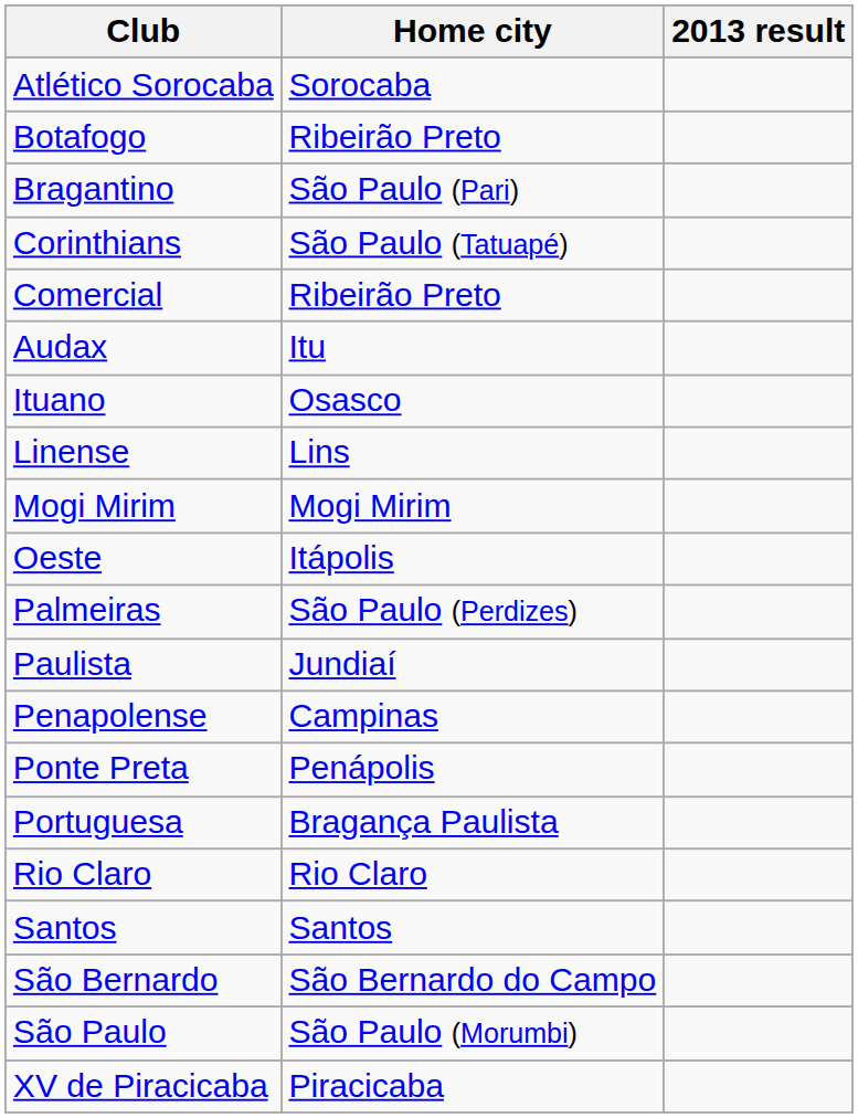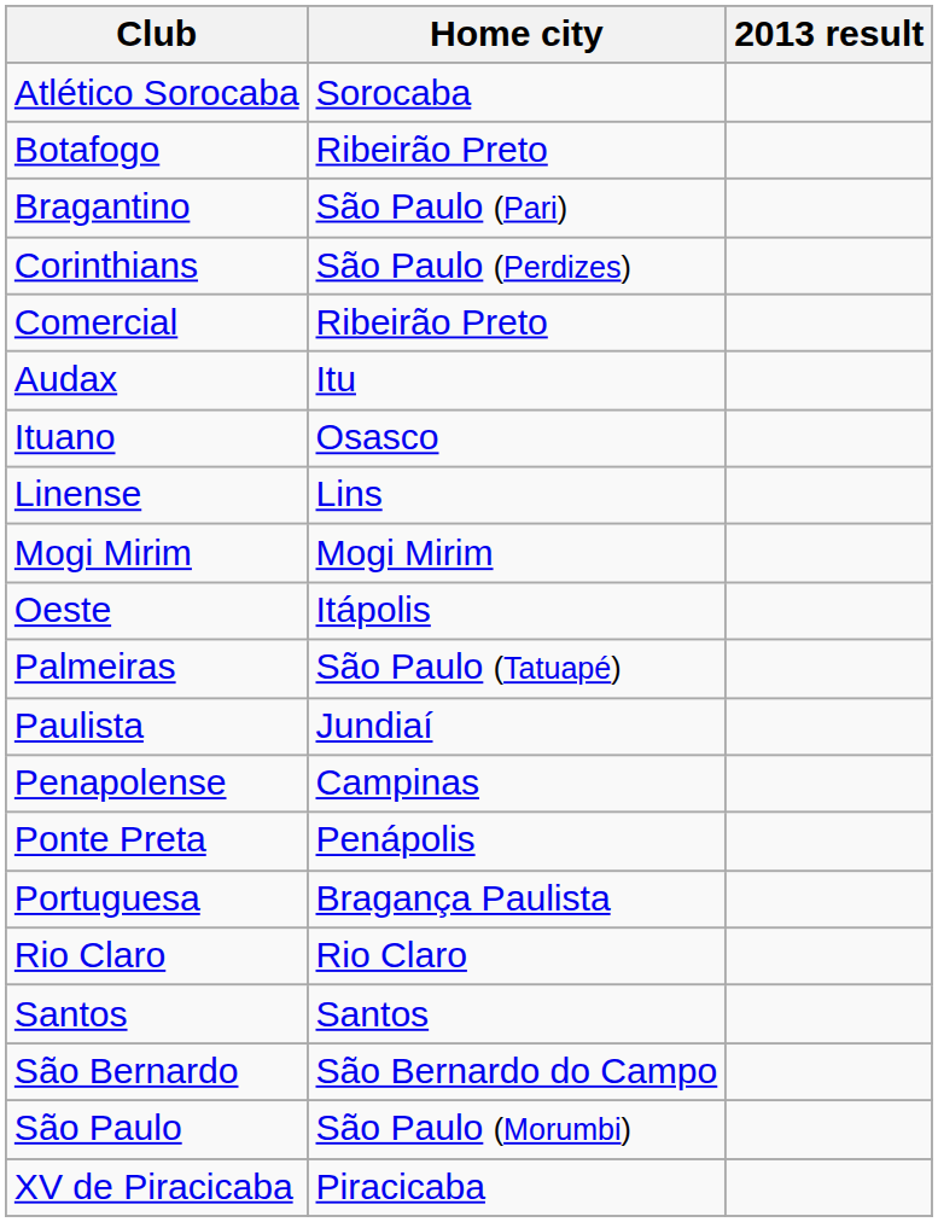Corinthians | Home city: São Paulo (Tatuapé) -> São Paulo (Perdizes)
Palmeiras | Home city: São Paulo (Perdizes) -> São Paulo (Tatuapé)
